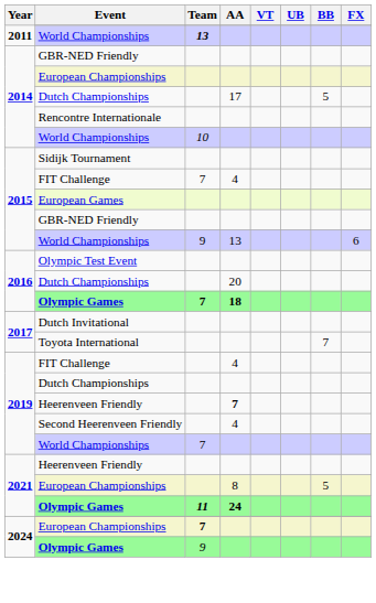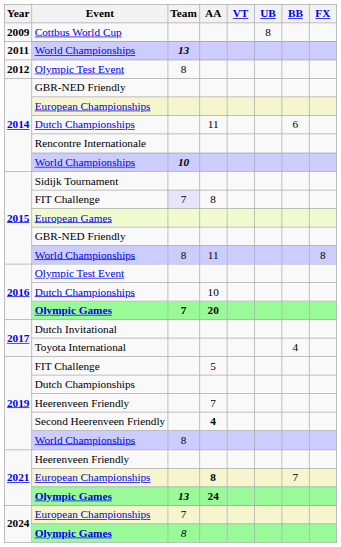+ row: 2009 | Cottbus World Cup | 8
+ row: 2012 | Olympic Test Event | 8
2014 / Dutch Championships | AA: 17 -> 11
2014 / Dutch Championships | BB: 5 -> 6
2014 / World Championships | Team: normal -> bold
2015 / FIT Challenge | Team: no background -> lavender background
2015 / FIT Challenge | AA: 4 -> 8
2015 / World Championships | Team: 9 -> 8
2015 / World Championships | AA: 13 -> 11
2015 / World Championships | FX: 6 -> 8
2016 / Dutch Championships | AA: 20 -> 10
2016 / Olympic Games | AA: 18 -> 20
Toyota International | BB: 7 -> 4
2019 / FIT Challenge | AA: 4 -> 5
2019 / Heerenveen Friendly | AA: bold -> normal
Second Heerenveen Friendly | AA: normal -> bold
2019 / World Championships | Team: 7 -> 8
2021 / European Championships | AA: normal -> bold
2021 / European Championships | BB: 5 -> 7
2021 / Olympic Games | Team: 11 -> 13
2024 / European Championships | Team: bold -> normal
2024 / Olympic Games | Team: 9 -> 8
